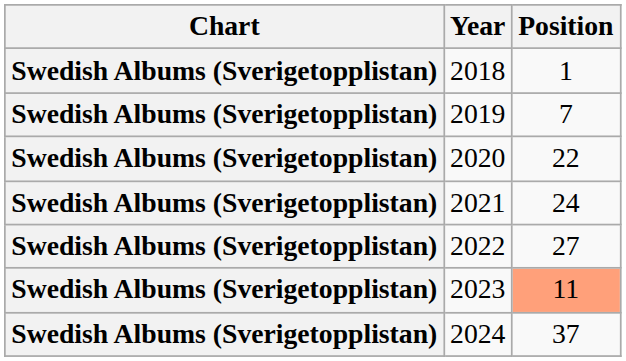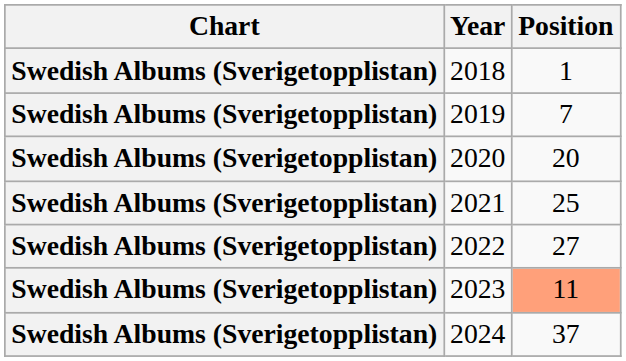2020 | Position: 22 -> 20
2021 | Position: 24 -> 25
